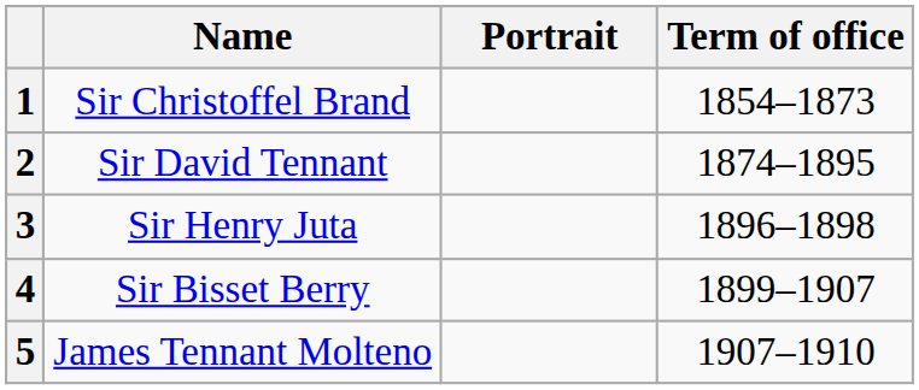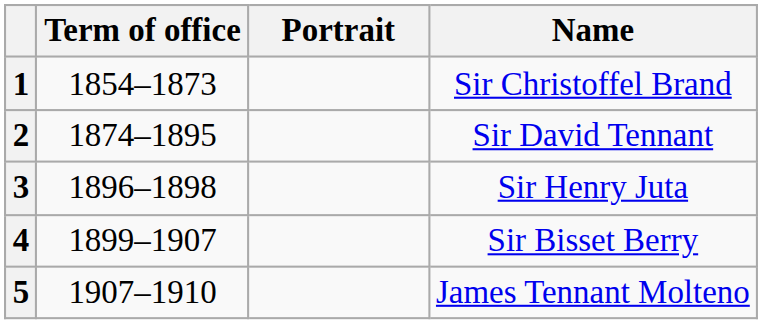columns swapped: Name <-> Term of office
